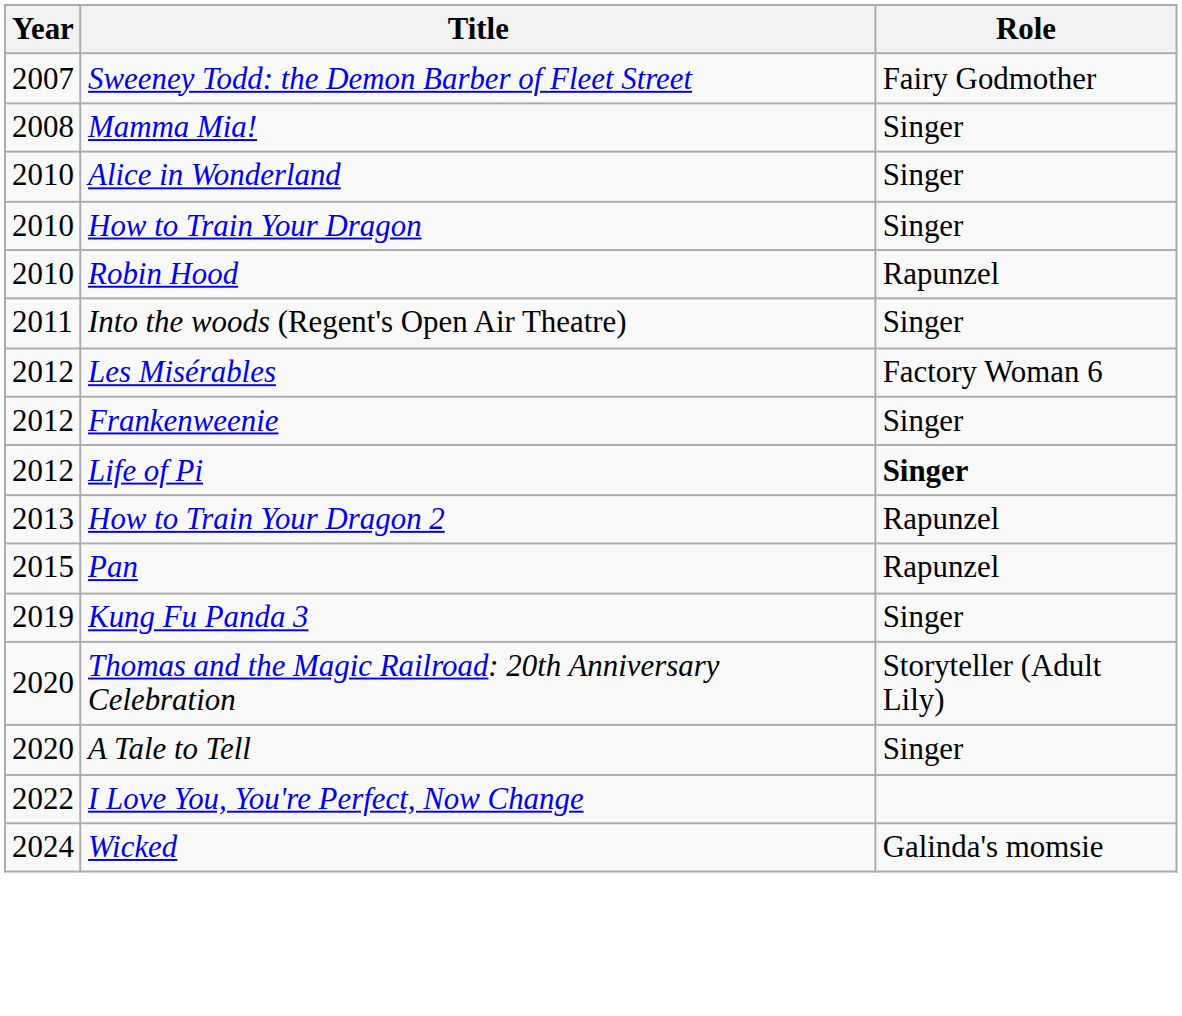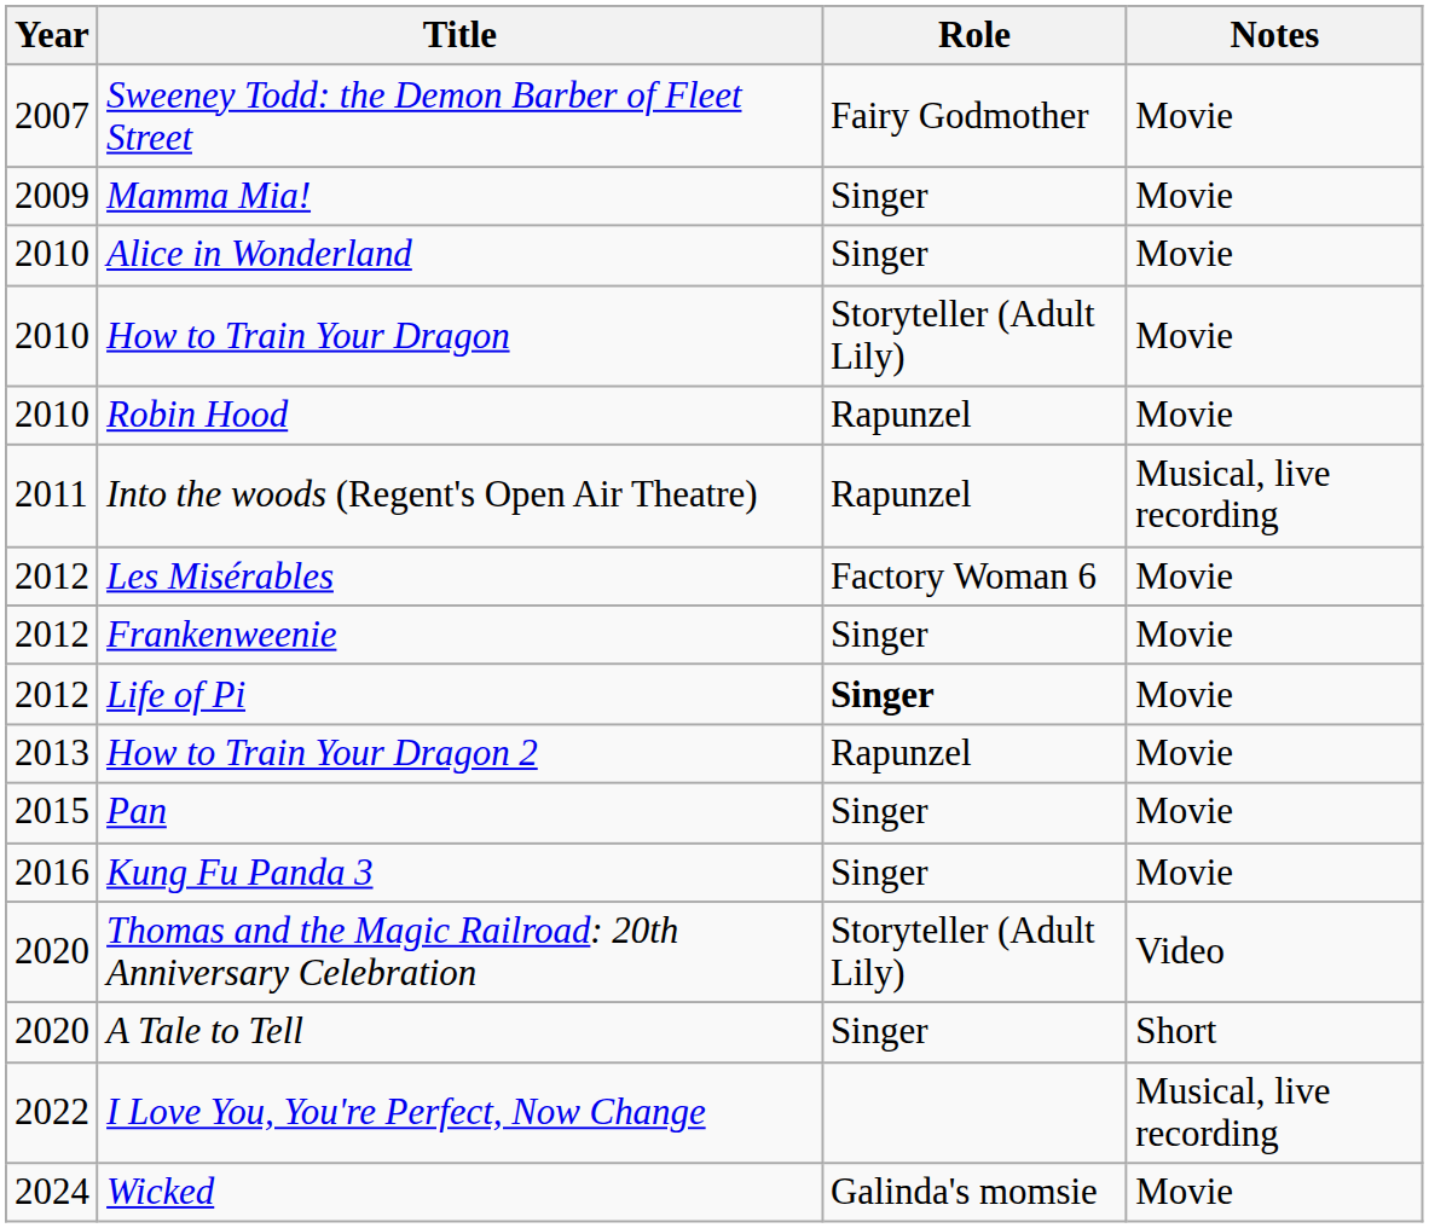+ column: Notes | Movie | Movie | Movie | Movie | Movie | Musical, live recording | Movie | Movie | Movie | Movie | Movie | Movie | Video | Short | Musical, live recording | Movie
Mamma Mia! | Year: 2008 -> 2009
How to Train Your Dragon | Role: Singer -> Storyteller (Adult Lily)
Into the woods (Regent's Open Air Theatre) | Role: Singer -> Rapunzel
Pan | Role: Rapunzel -> Singer
Kung Fu Panda 3 | Year: 2019 -> 2016
